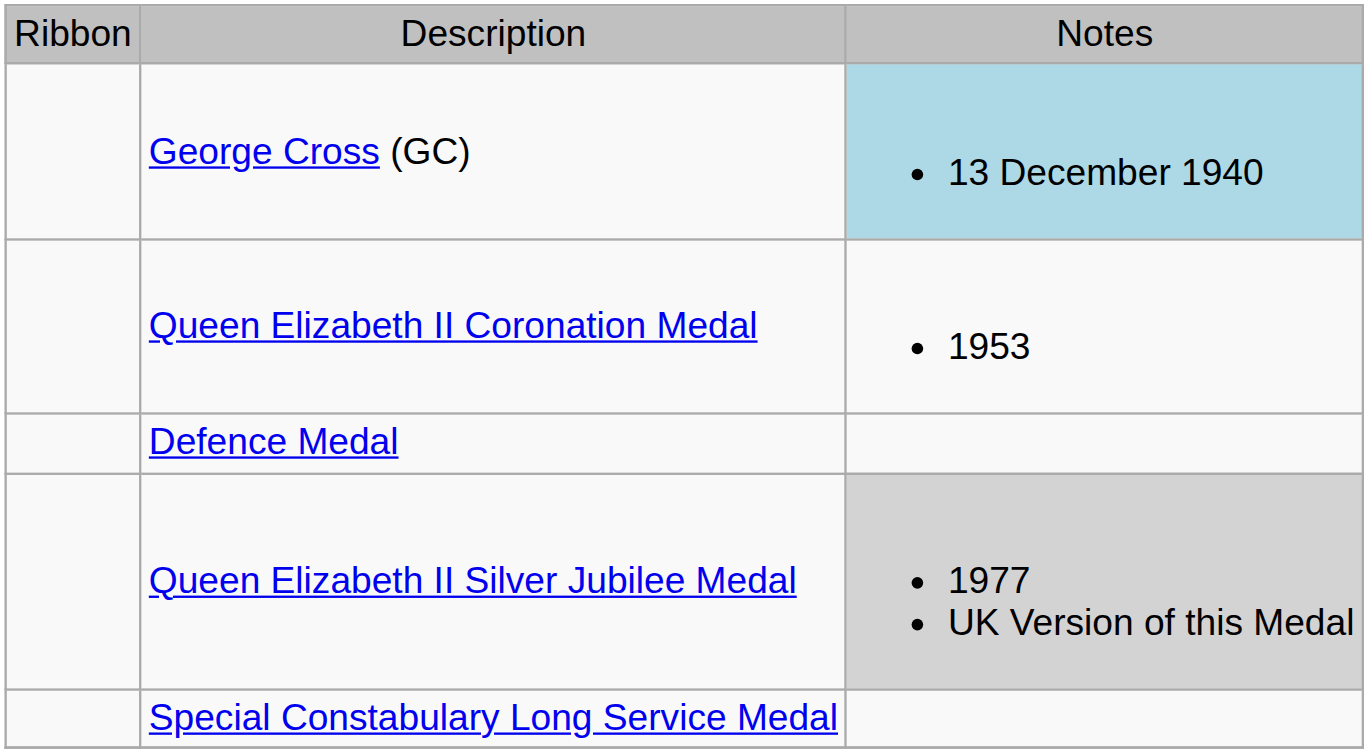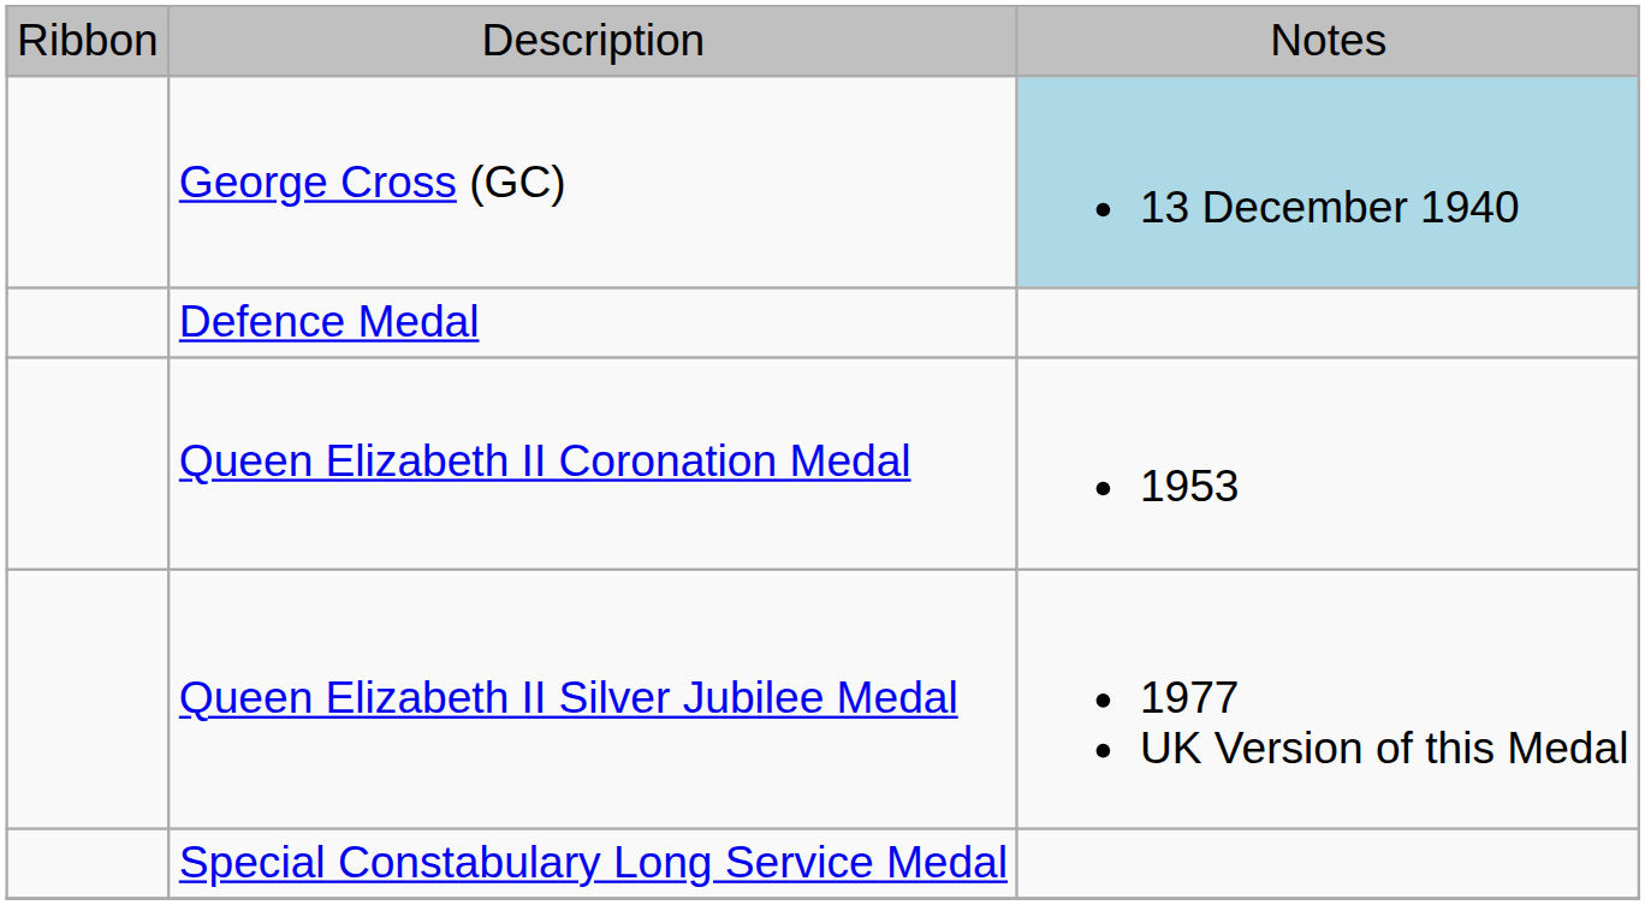rows swapped: Defence Medal <-> Queen Elizabeth II Coronation Medal
Queen Elizabeth II Silver Jubilee Medal | column 3: lightgrey background -> no background
